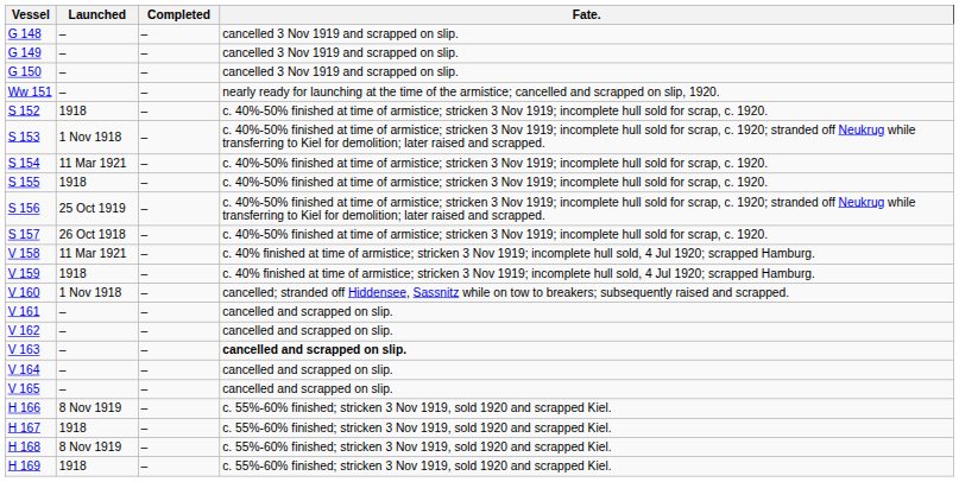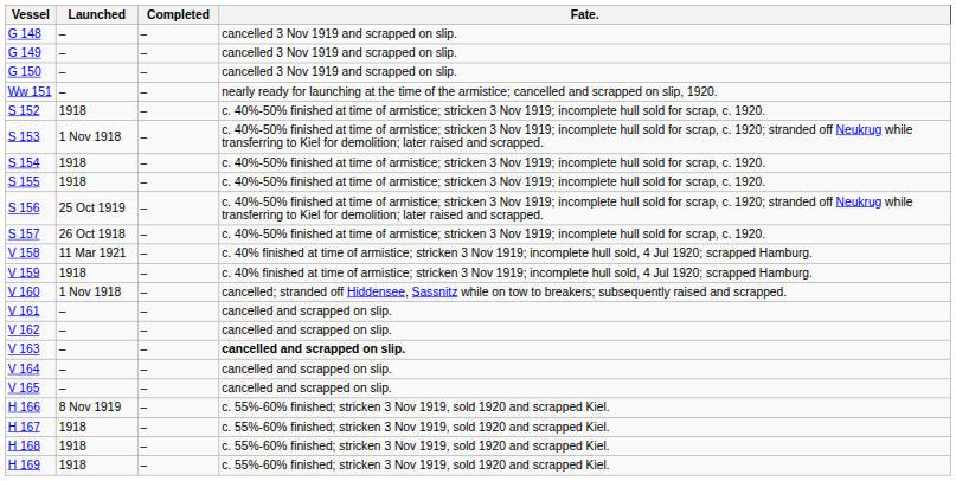S 154 | Launched: 11 Mar 1921 -> 1918
H 168 | Launched: 8 Nov 1919 -> 1918
